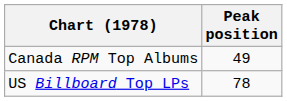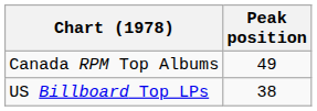US Billboard Top LPs | Peak position: 78 -> 38
